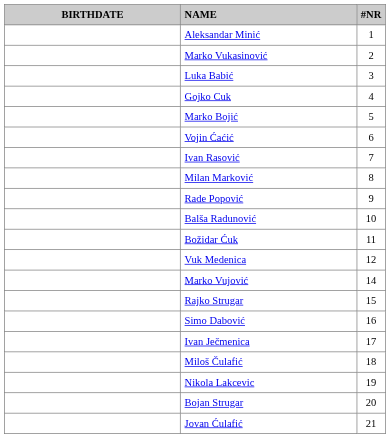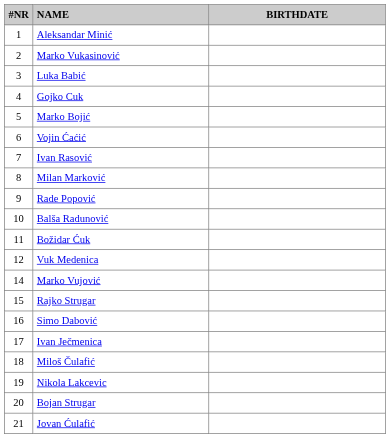columns swapped: #NR <-> BIRTHDATE
